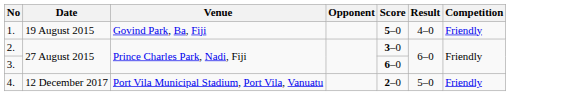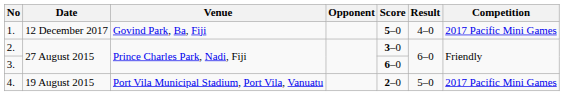1. | Date: 19 August 2015 -> 12 December 2017
1. | Competition: Friendly -> 2017 Pacific Mini Games
4. | Date: 12 December 2017 -> 19 August 2015
4. | Competition: Friendly -> 2017 Pacific Mini Games
